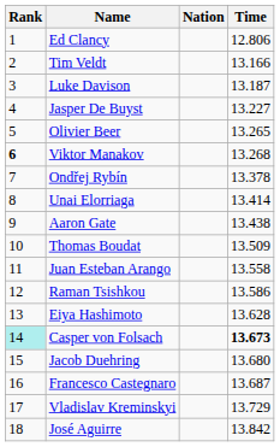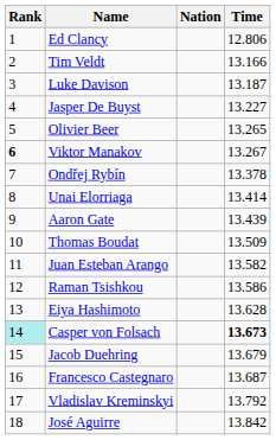Viktor Manakov | Time: 13.268 -> 13.267
Aaron Gate | Time: 13.438 -> 13.439
Juan Esteban Arango | Time: 13.558 -> 13.582
Jacob Duehring | Time: 13.680 -> 13.679
Vladislav Kreminskyi | Time: 13.729 -> 13.792
